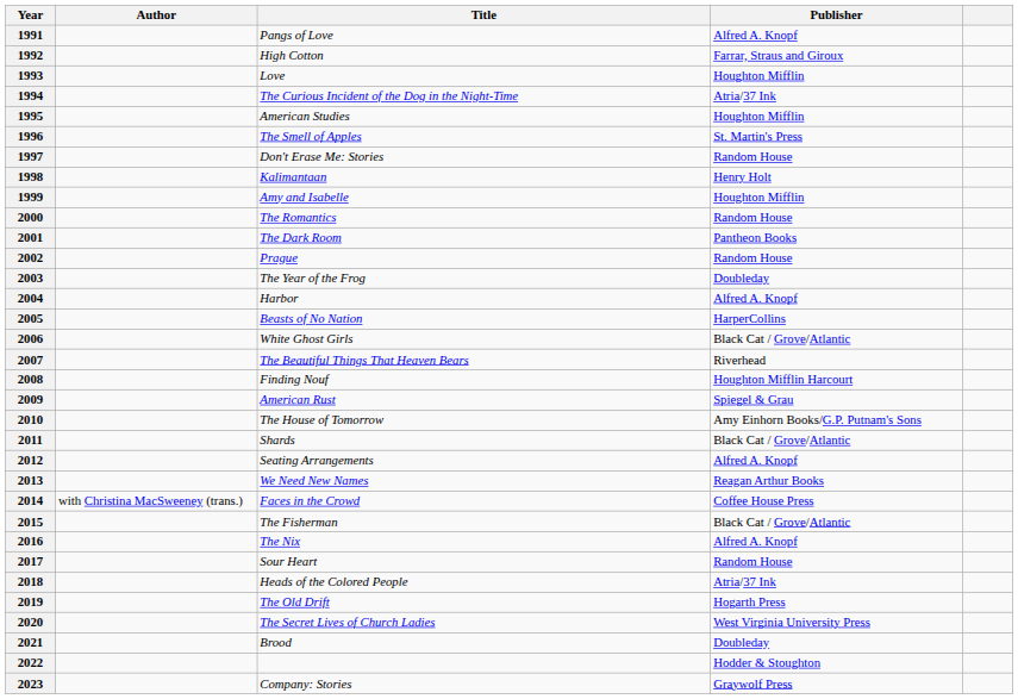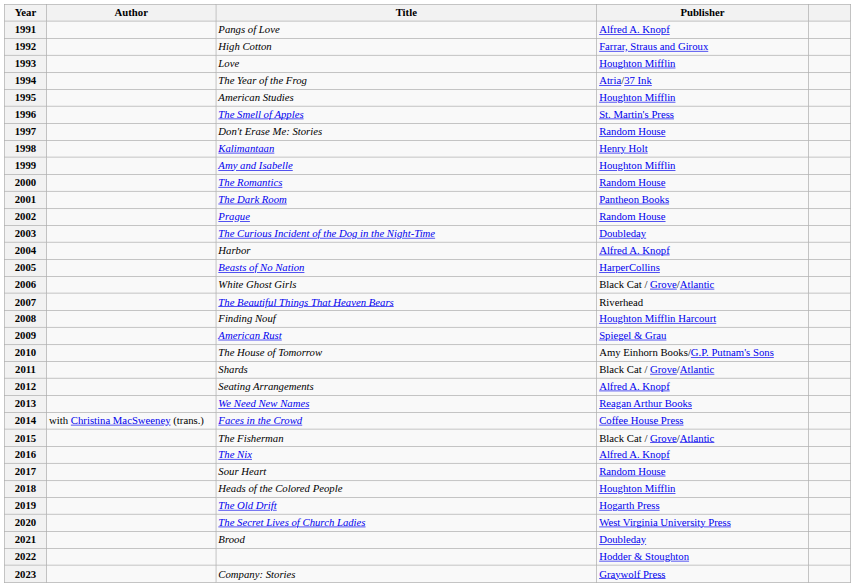1994 | Title: The Curious Incident of the Dog in the Night-Time -> The Year of the Frog
2003 | Title: The Year of the Frog -> The Curious Incident of the Dog in the Night-Time
2018 | Publisher: Atria/37 Ink -> Houghton Mifflin
